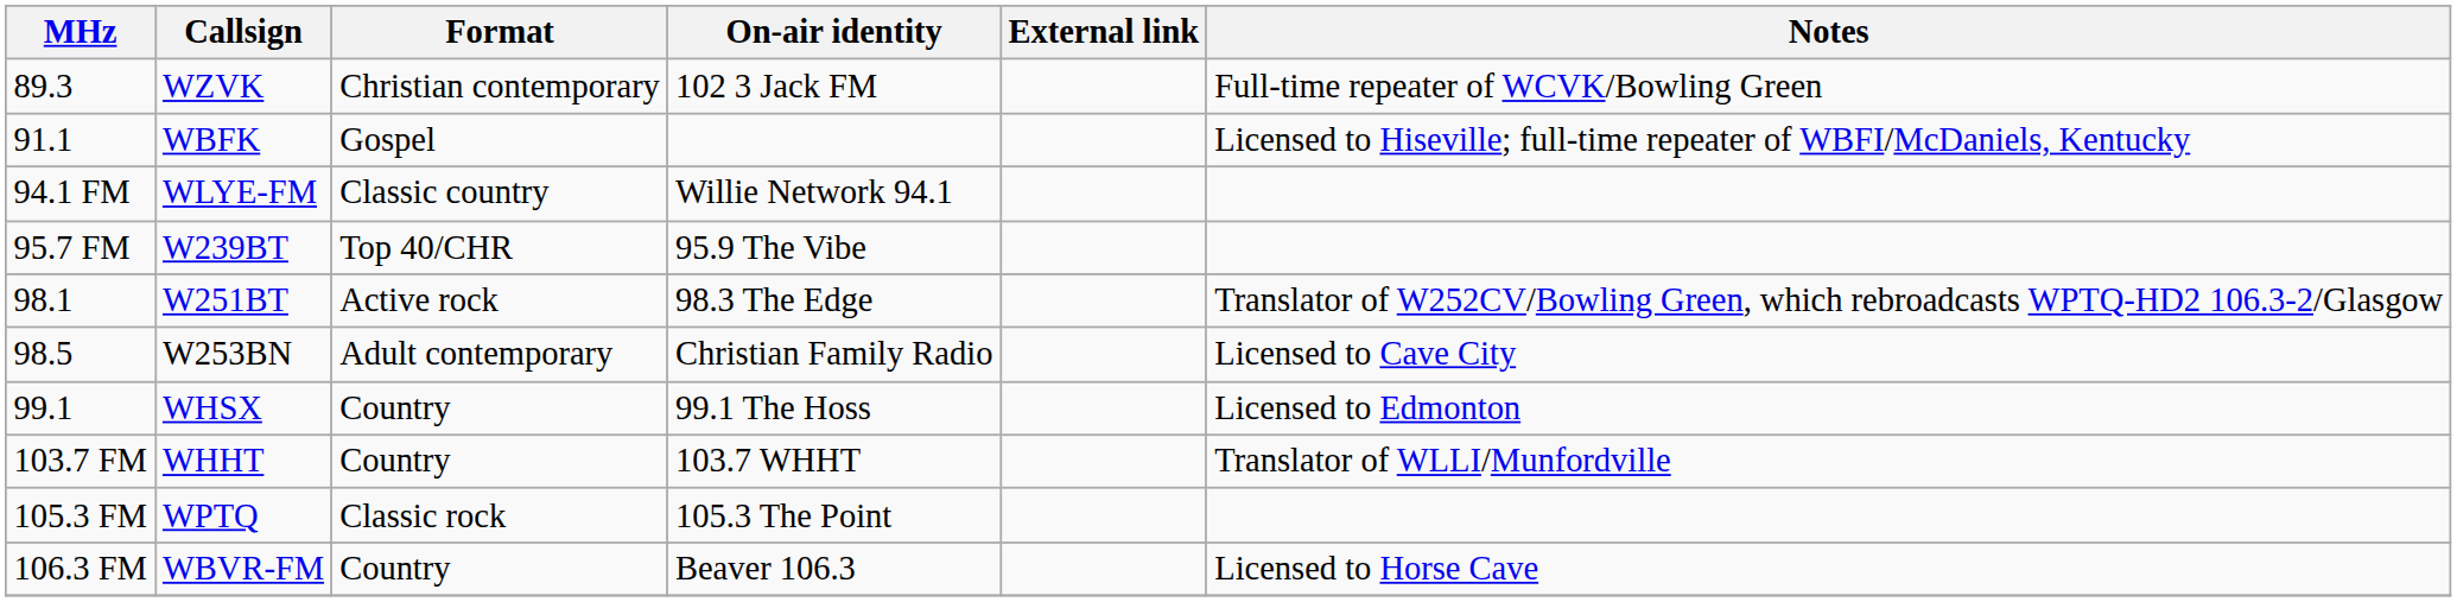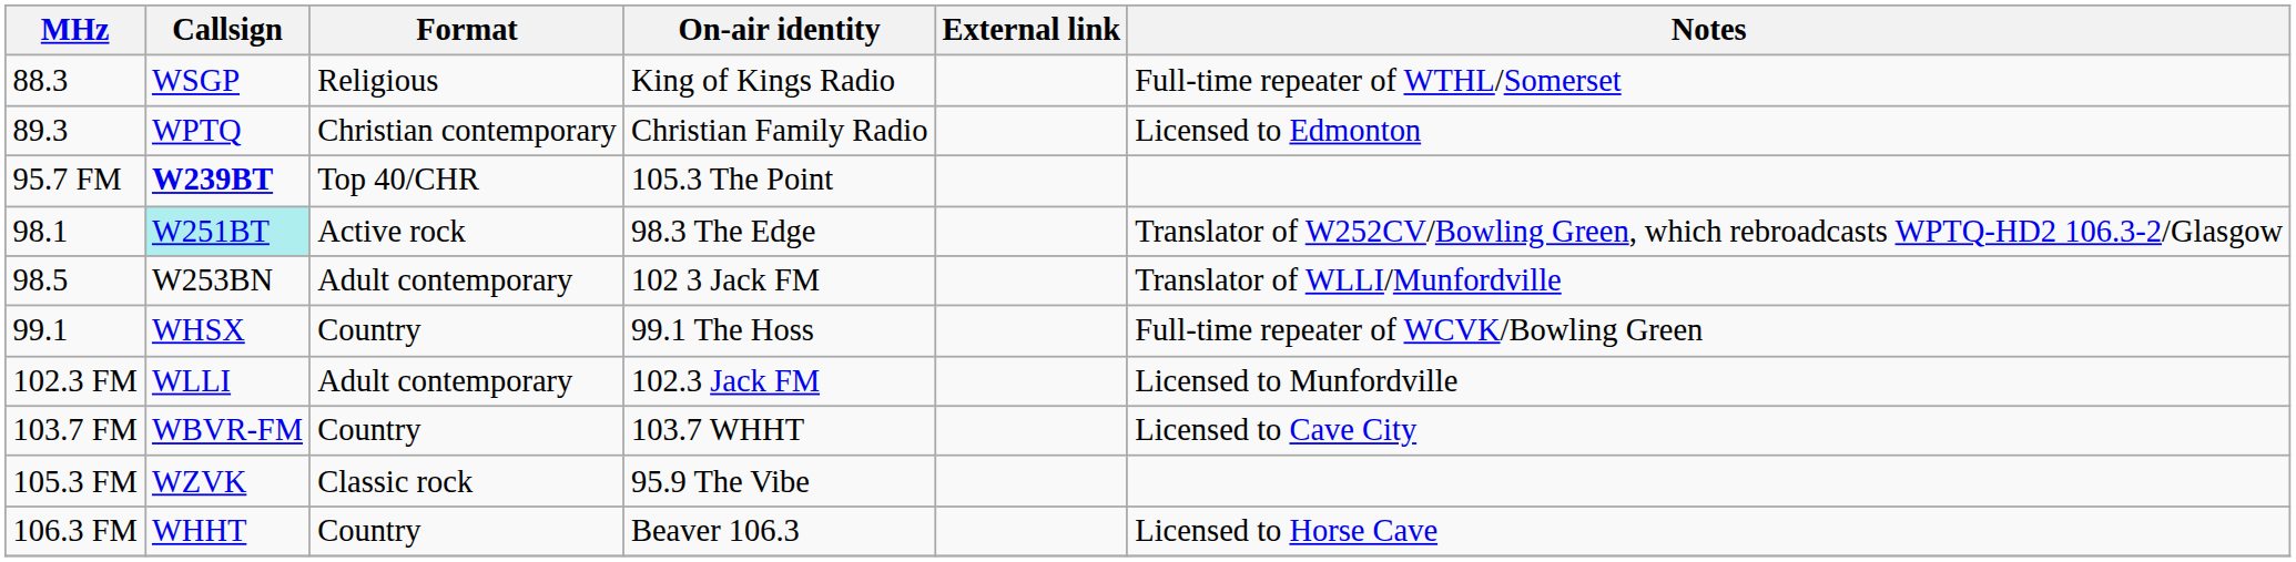+ row: 88.3 | WSGP | Religious | King of Kings Radio | Full-time repeater of WTHL/Somerset
89.3 | Callsign: WZVK -> WPTQ
89.3 | On-air identity: 102 3 Jack FM -> Christian Family Radio
89.3 | Notes: Full-time repeater of WCVK/Bowling Green -> Licensed to Edmonton
- row: 91.1 | WBFK | Gospel | Licensed to Hiseville; full-time repeater of WBFI/McDaniels, Kentucky
- row: 94.1 FM | WLYE-FM | Classic country | Willie Network 94.1
95.7 FM | Callsign: normal -> bold
95.7 FM | On-air identity: 95.9 The Vibe -> 105.3 The Point
98.1 | Callsign: no background -> paleturquoise background
98.5 | On-air identity: Christian Family Radio -> 102 3 Jack FM
98.5 | Notes: Licensed to Cave City -> Translator of WLLI/Munfordville
99.1 | Notes: Licensed to Edmonton -> Full-time repeater of WCVK/Bowling Green
+ row: 102.3 FM | WLLI | Adult contemporary | 102.3 Jack FM | Licensed to Munfordville
103.7 FM | Callsign: WHHT -> WBVR-FM
103.7 FM | Notes: Translator of WLLI/Munfordville -> Licensed to Cave City
105.3 FM | Callsign: WPTQ -> WZVK
105.3 FM | On-air identity: 105.3 The Point -> 95.9 The Vibe
106.3 FM | Callsign: WBVR-FM -> WHHT
